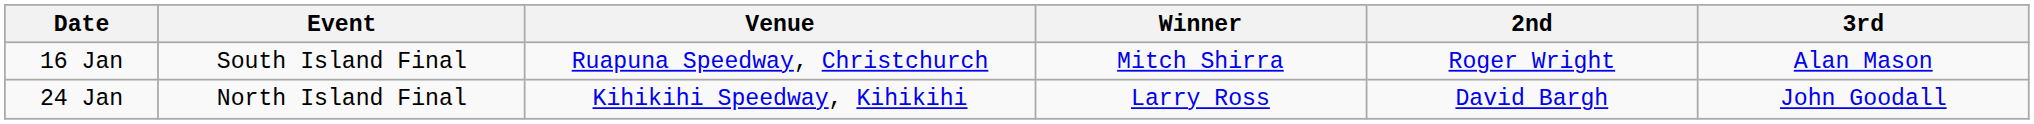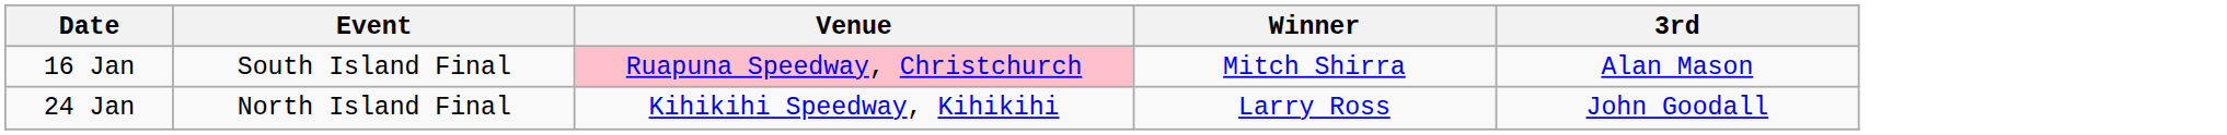- column: 2nd | Roger Wright | David Bargh
16 Jan | Venue: no background -> pink background
